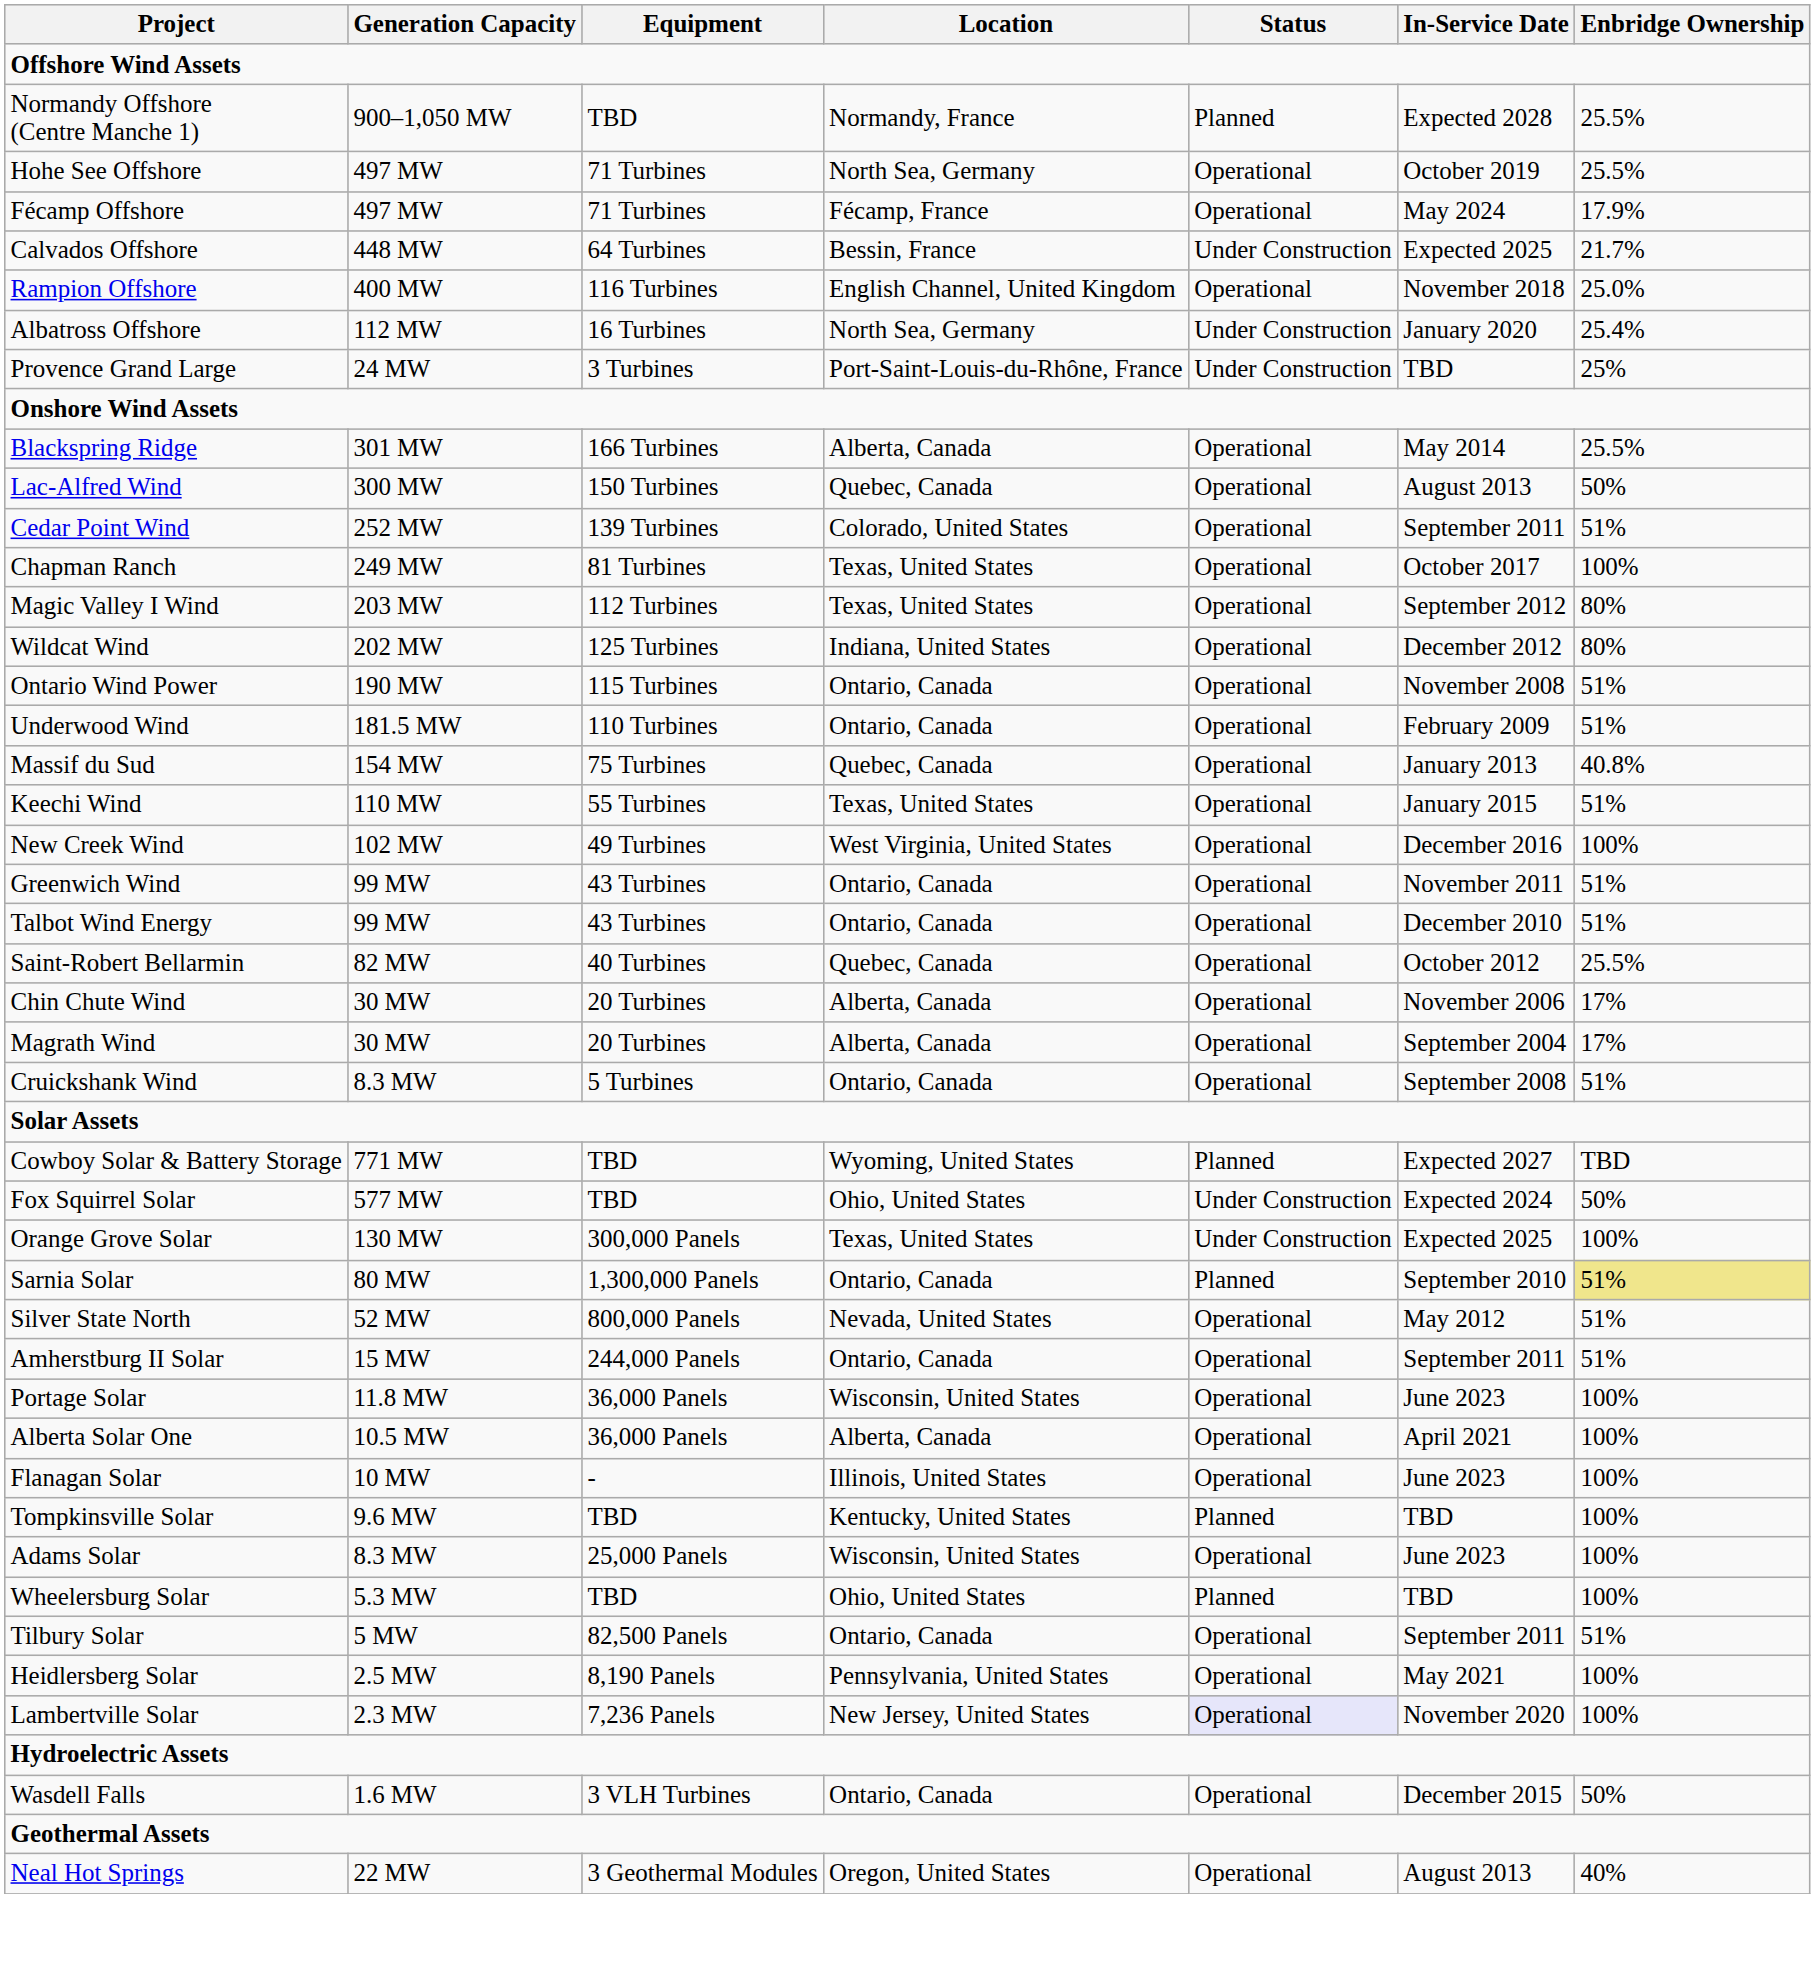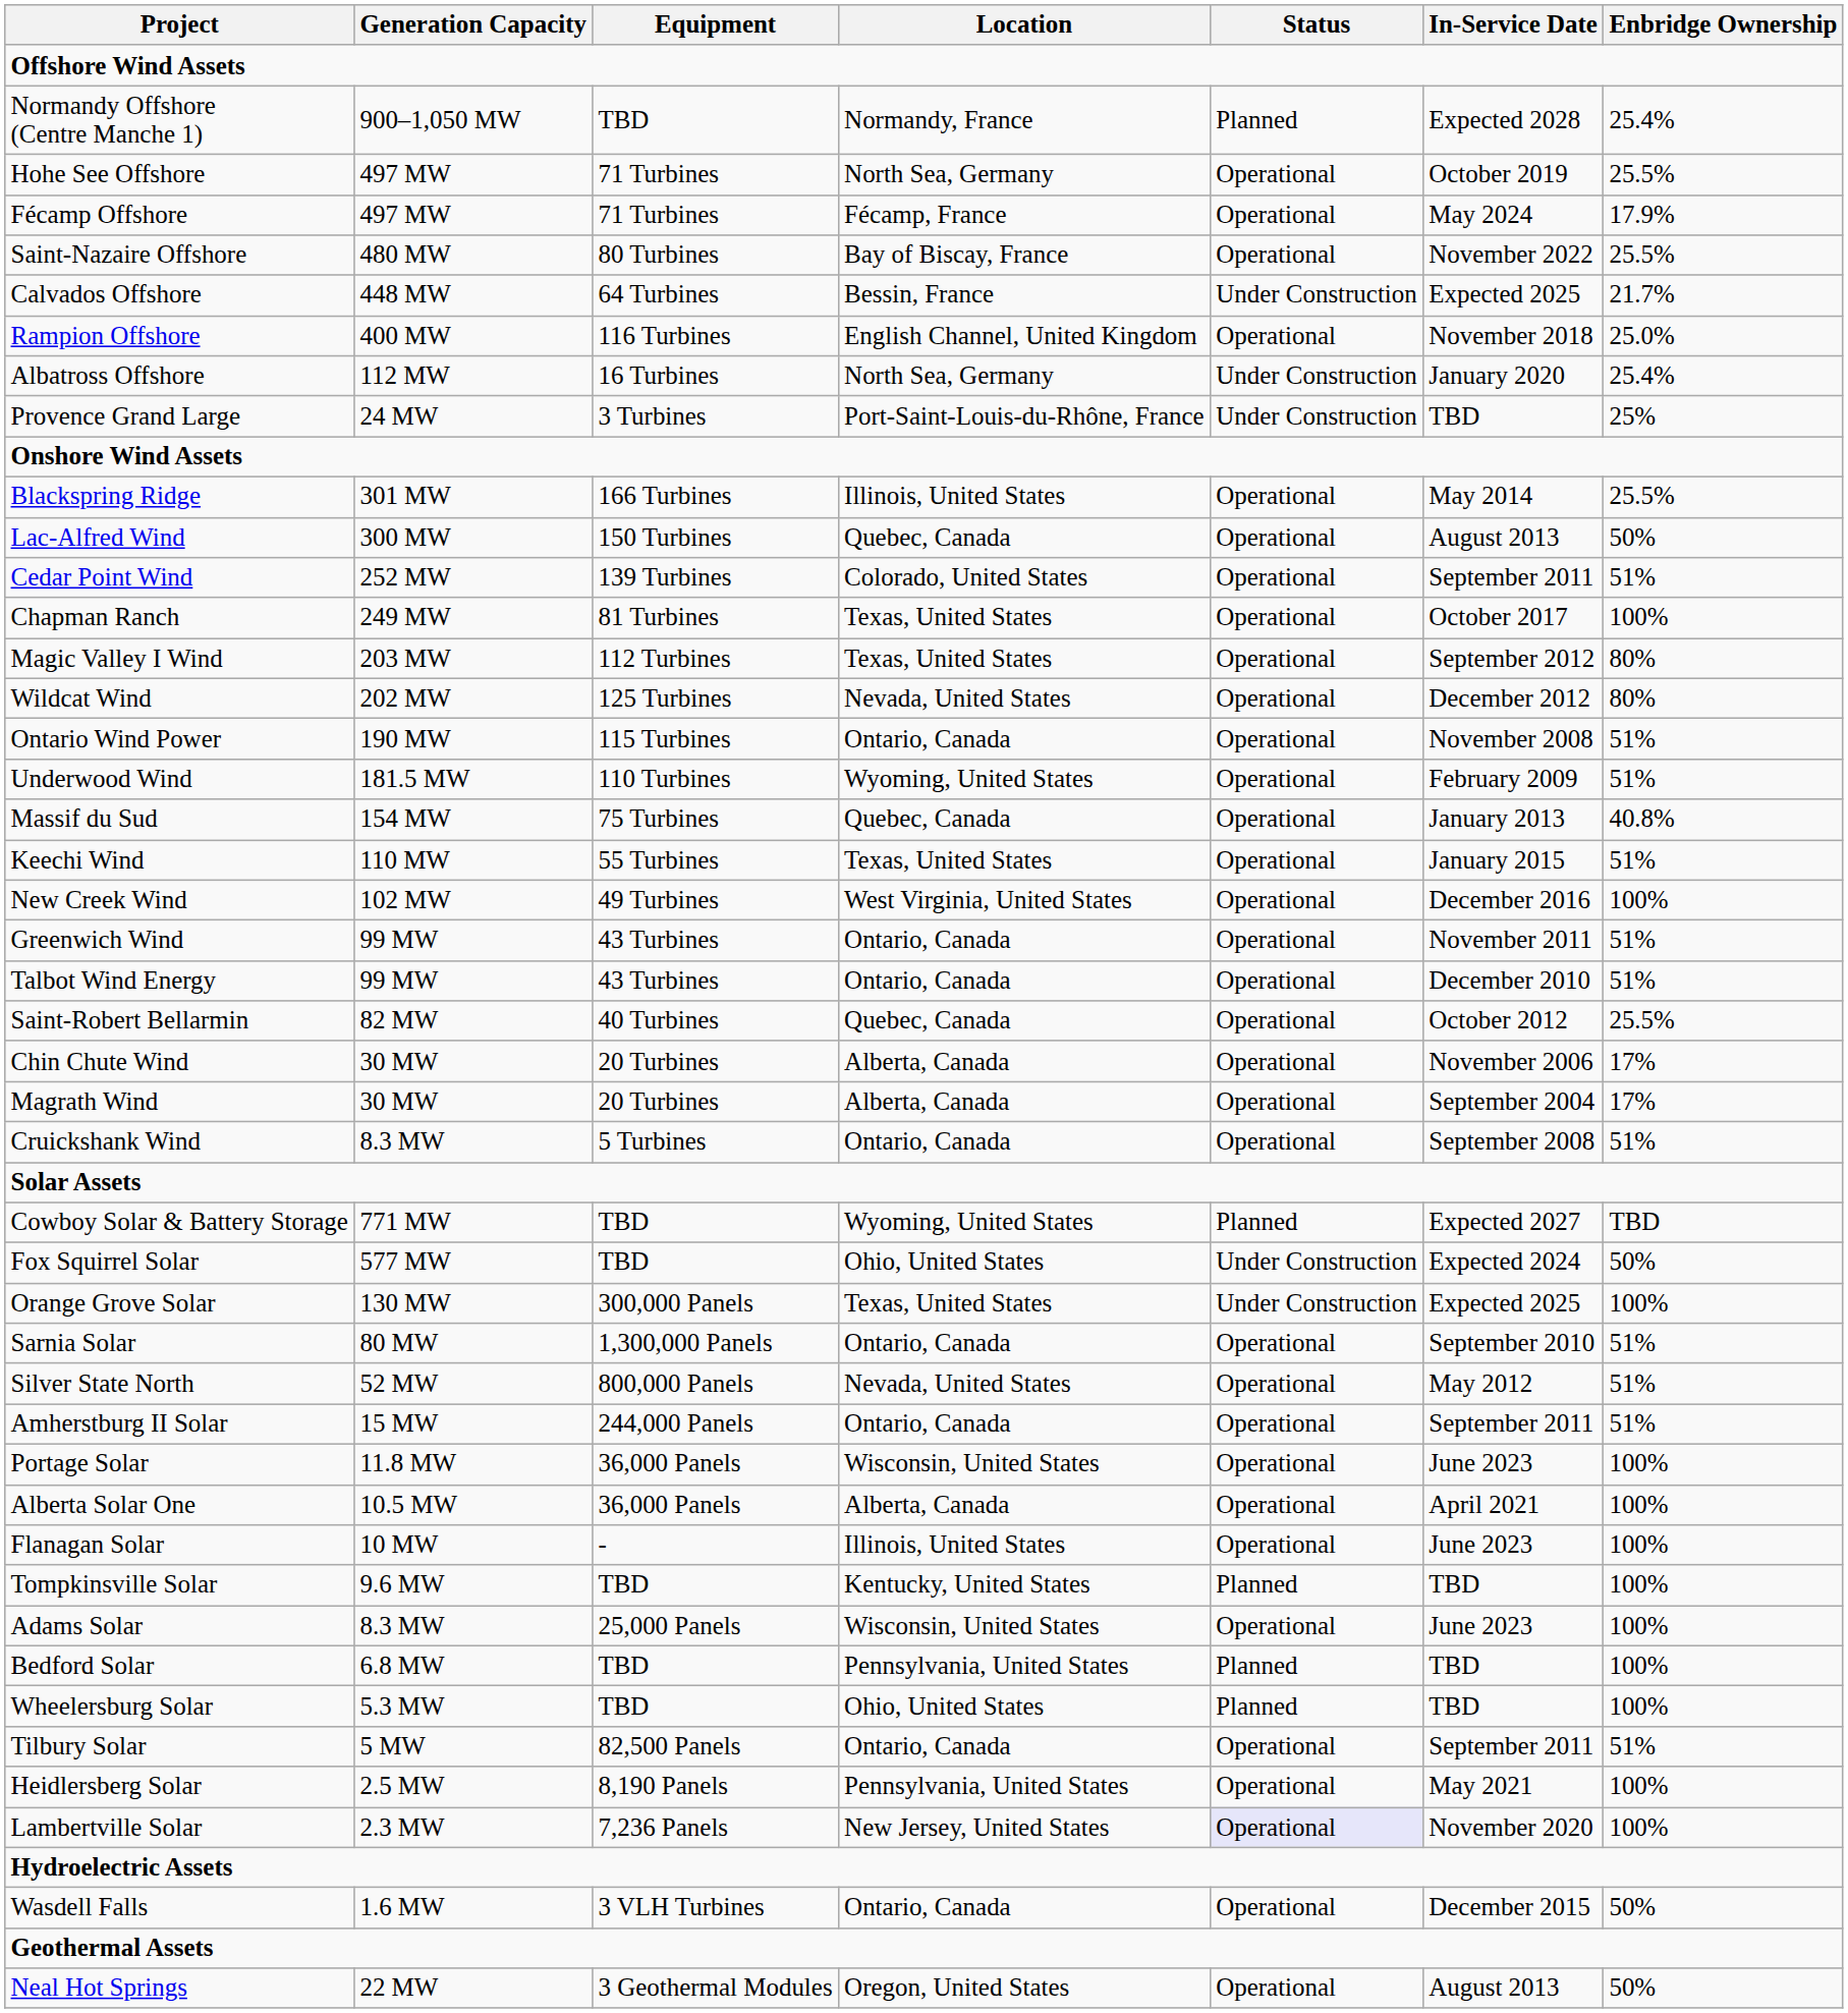Normandy Offshore (Centre Manche 1) | Enbridge Ownership: 25.5% -> 25.4%
+ row: Saint-Nazaire Offshore | 480 MW | 80 Turbines | Bay of Biscay, France | Operational | November 2022 | 25.5%
Blackspring Ridge | Location: Alberta, Canada -> Illinois, United States
Wildcat Wind | Location: Indiana, United States -> Nevada, United States
Underwood Wind | Location: Ontario, Canada -> Wyoming, United States
Sarnia Solar | Status: Planned -> Operational
Sarnia Solar | Enbridge Ownership: khaki background -> no background
+ row: Bedford Solar | 6.8 MW | TBD | Pennsylvania, United States | Planned | TBD | 100%
Neal Hot Springs | Enbridge Ownership: 40% -> 50%
